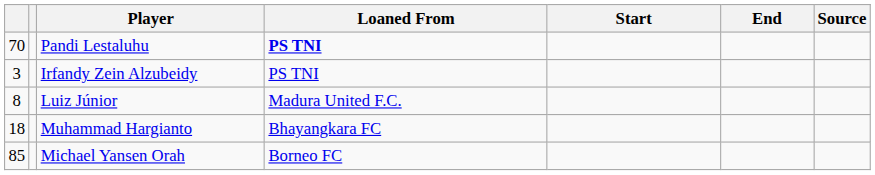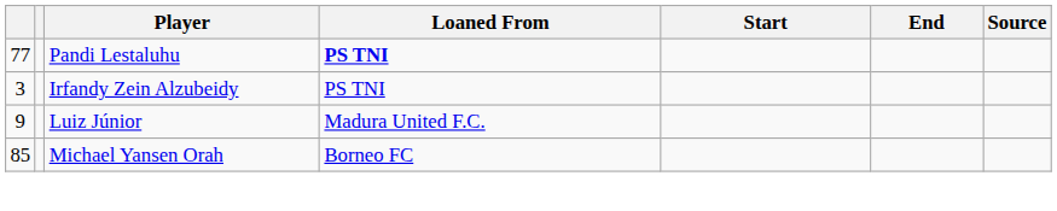Pandi Lestaluhu | column 1: 70 -> 77
Luiz Júnior | column 1: 8 -> 9
- row: 18 | Muhammad Hargianto | Bhayangkara FC
